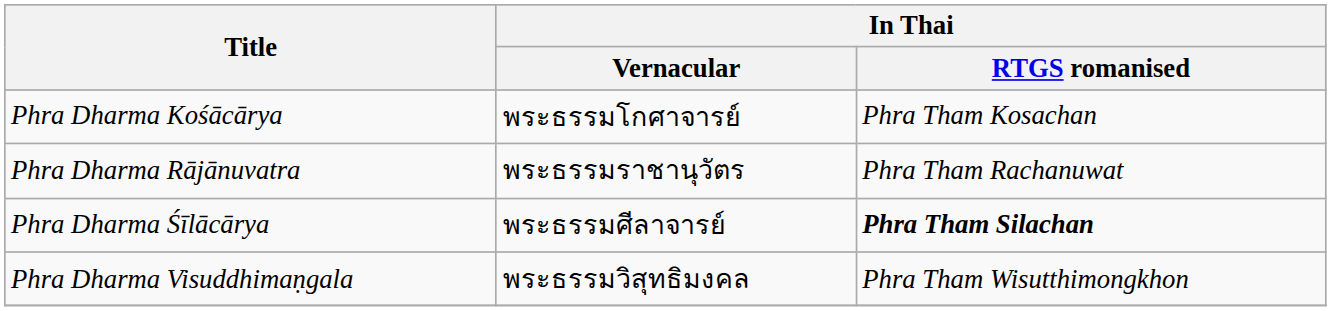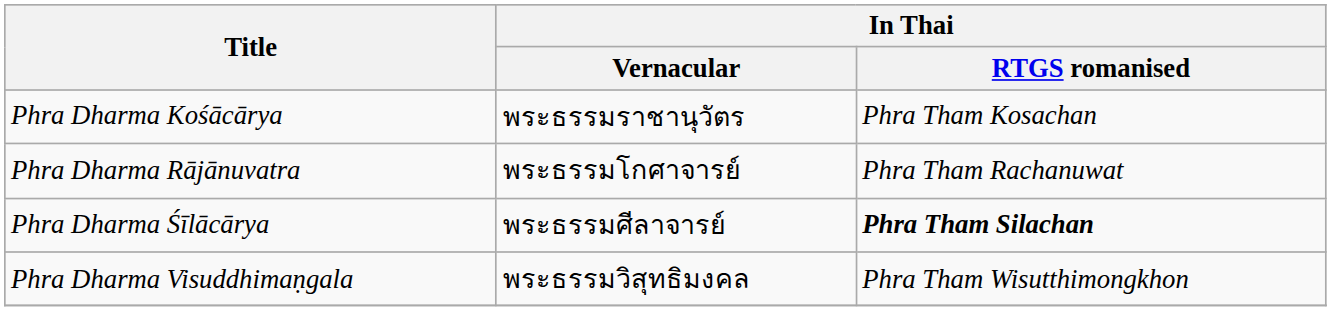Phra Dharma Kośācārya | In Thai / Vernacular: พระธรรมโกศาจารย์ -> พระธรรมราชานุวัตร
Phra Dharma Rājānuvatra | In Thai / Vernacular: พระธรรมราชานุวัตร -> พระธรรมโกศาจารย์
